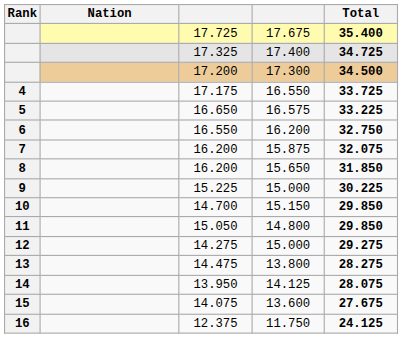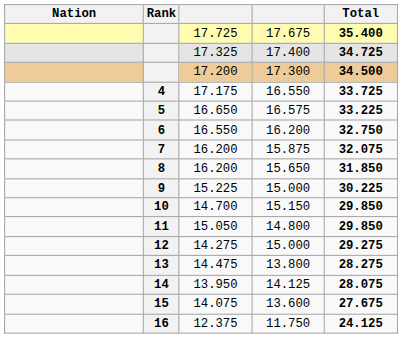columns swapped: Rank <-> Nation
